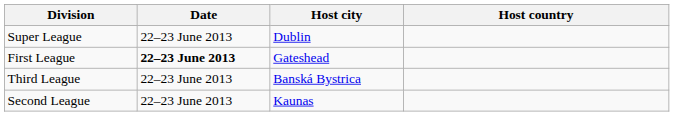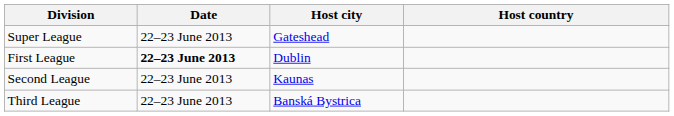Super League | Host city: Dublin -> Gateshead
First League | Host city: Gateshead -> Dublin
rows swapped: Second League <-> Third League
